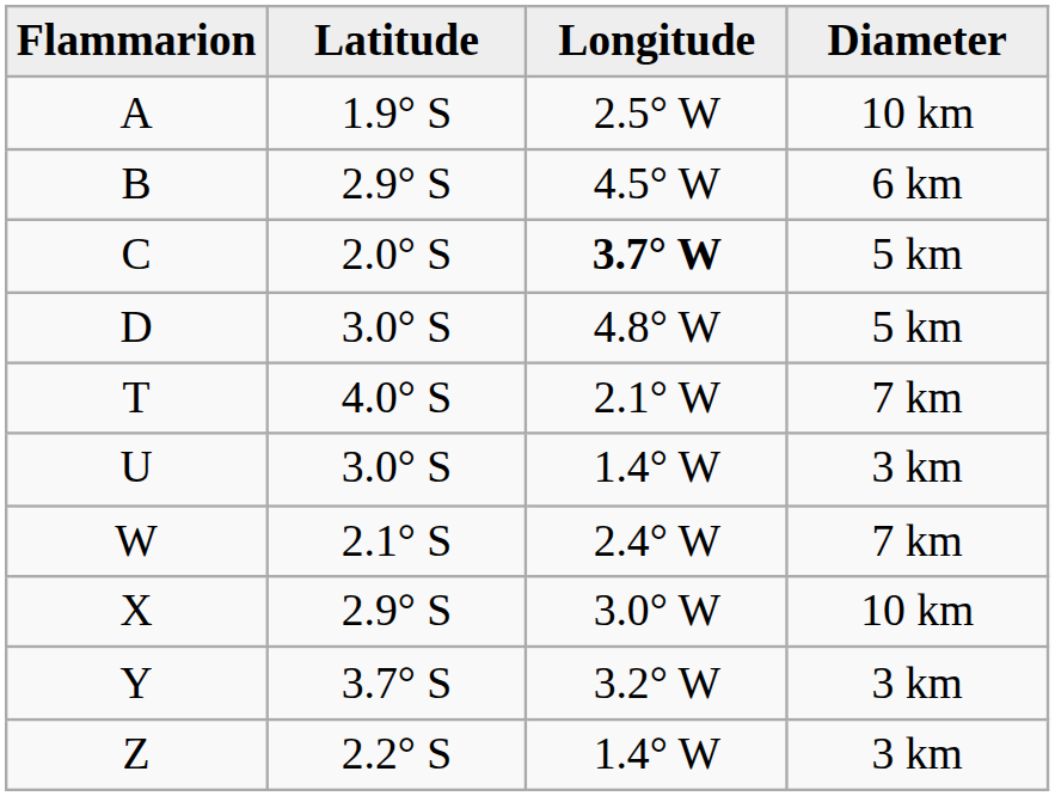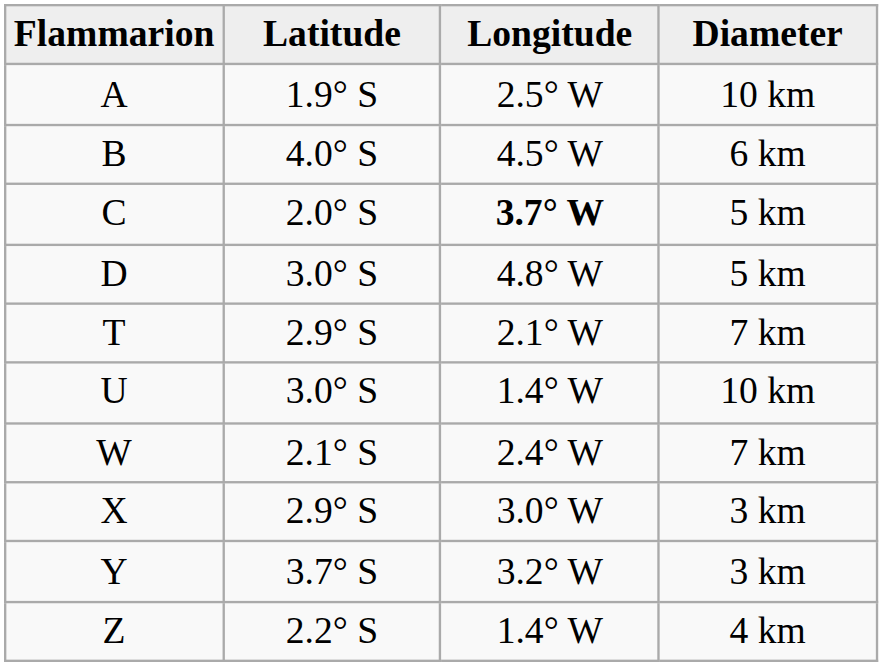B | Latitude: 2.9° S -> 4.0° S
T | Latitude: 4.0° S -> 2.9° S
U | Diameter: 3 km -> 10 km
X | Diameter: 10 km -> 3 km
Z | Diameter: 3 km -> 4 km
